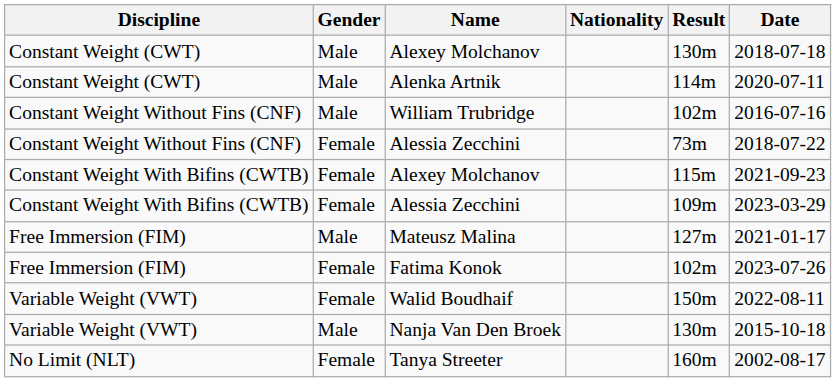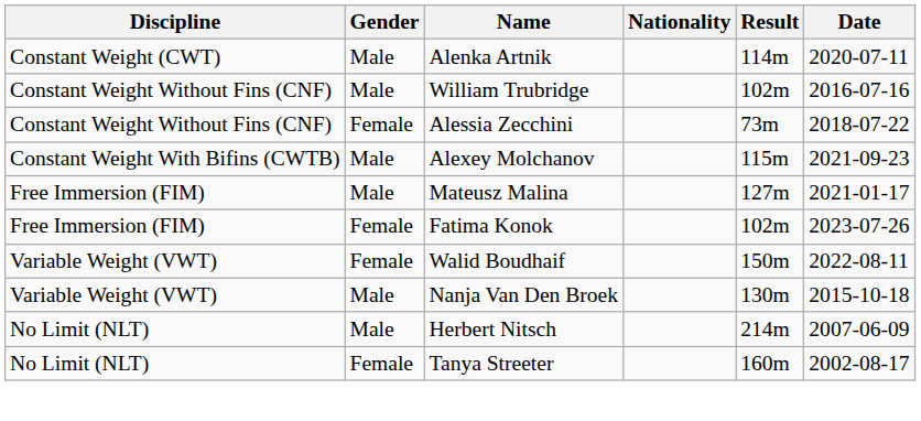- row: Constant Weight (CWT) | Male | Alexey Molchanov | 130m | 2018-07-18
Constant Weight With Bifins (CWTB) / Alexey Molchanov | Gender: Female -> Male
- row: Constant Weight With Bifins (CWTB) | Female | Alessia Zecchini | 109m | 2023-03-29
+ row: No Limit (NLT) | Male | Herbert Nitsch | 214m | 2007-06-09
